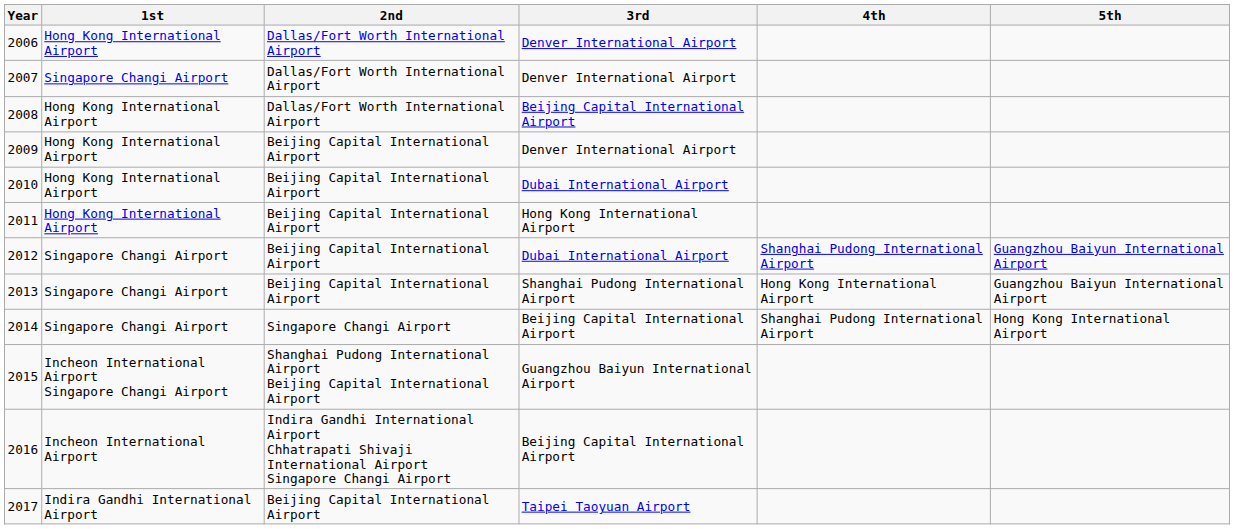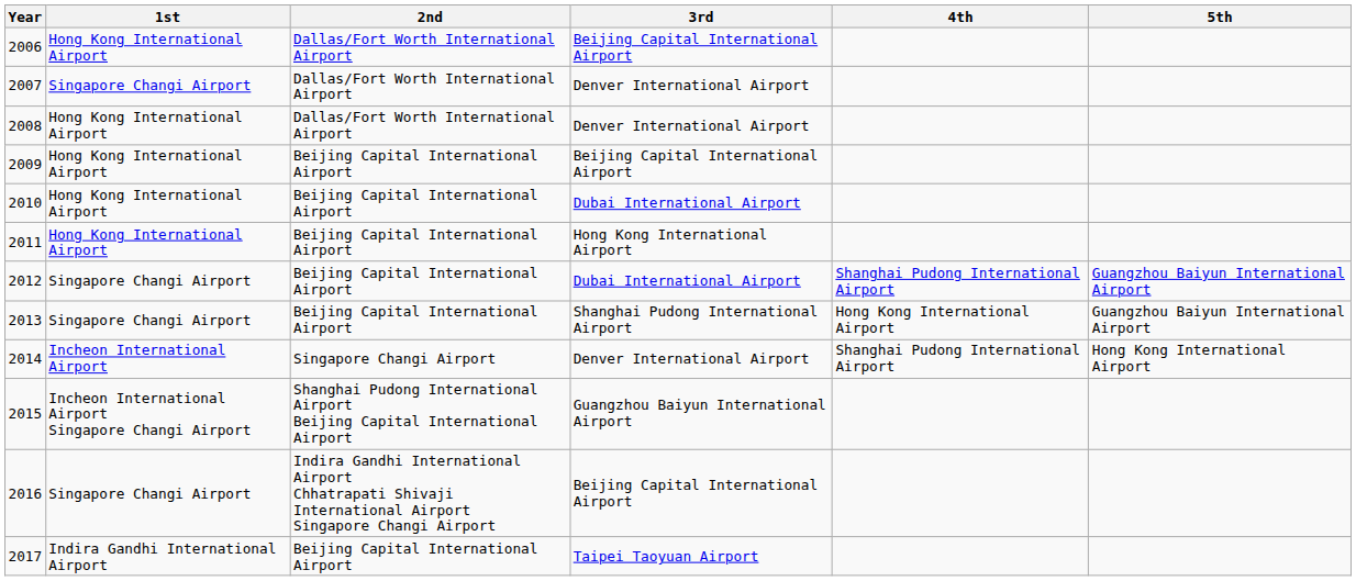2006 | 3rd: Denver International Airport -> Beijing Capital International Airport
2008 | 3rd: Beijing Capital International Airport -> Denver International Airport
2009 | 3rd: Denver International Airport -> Beijing Capital International Airport
2014 | 1st: Singapore Changi Airport -> Incheon International Airport
2014 | 3rd: Beijing Capital International Airport -> Denver International Airport
2016 | 1st: Incheon International Airport -> Singapore Changi Airport
